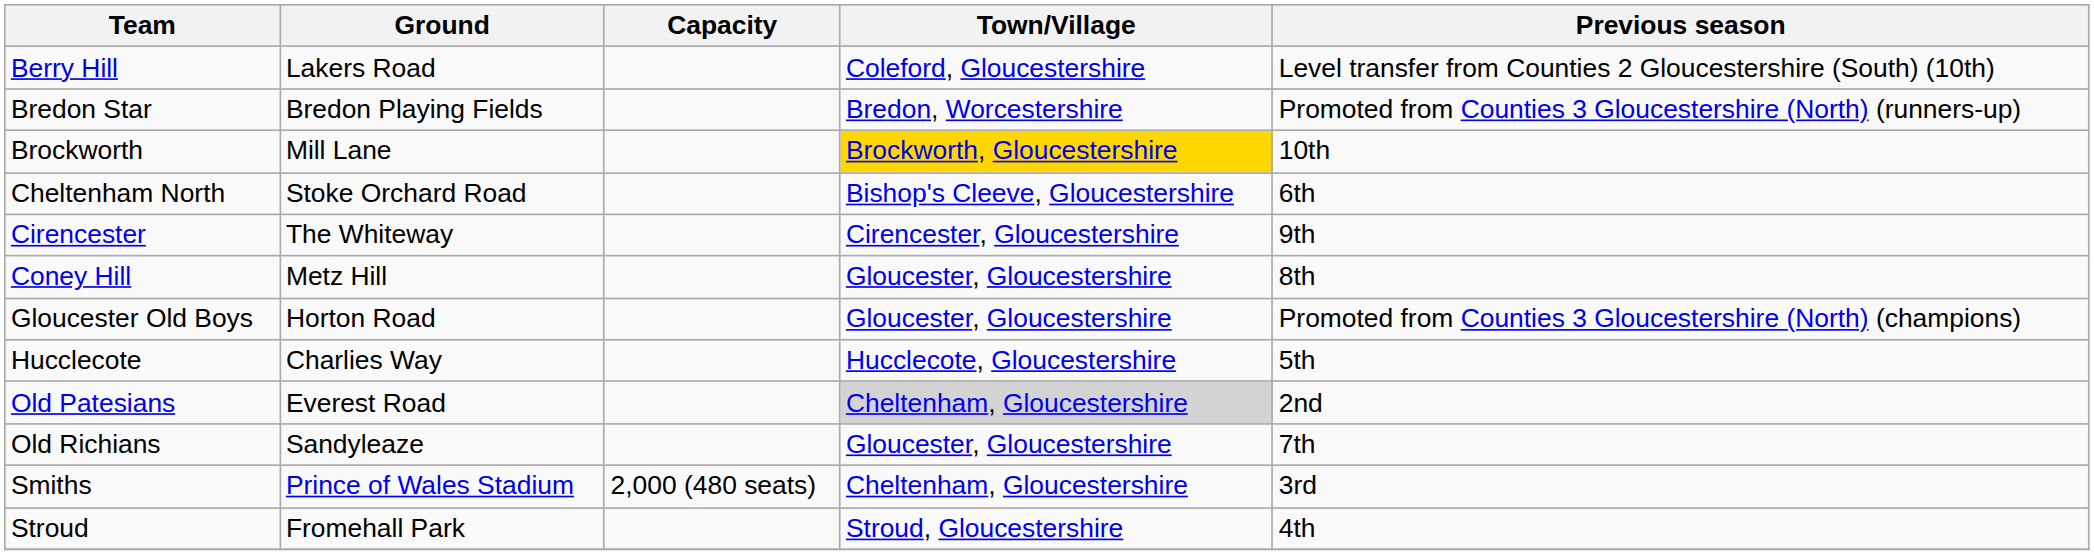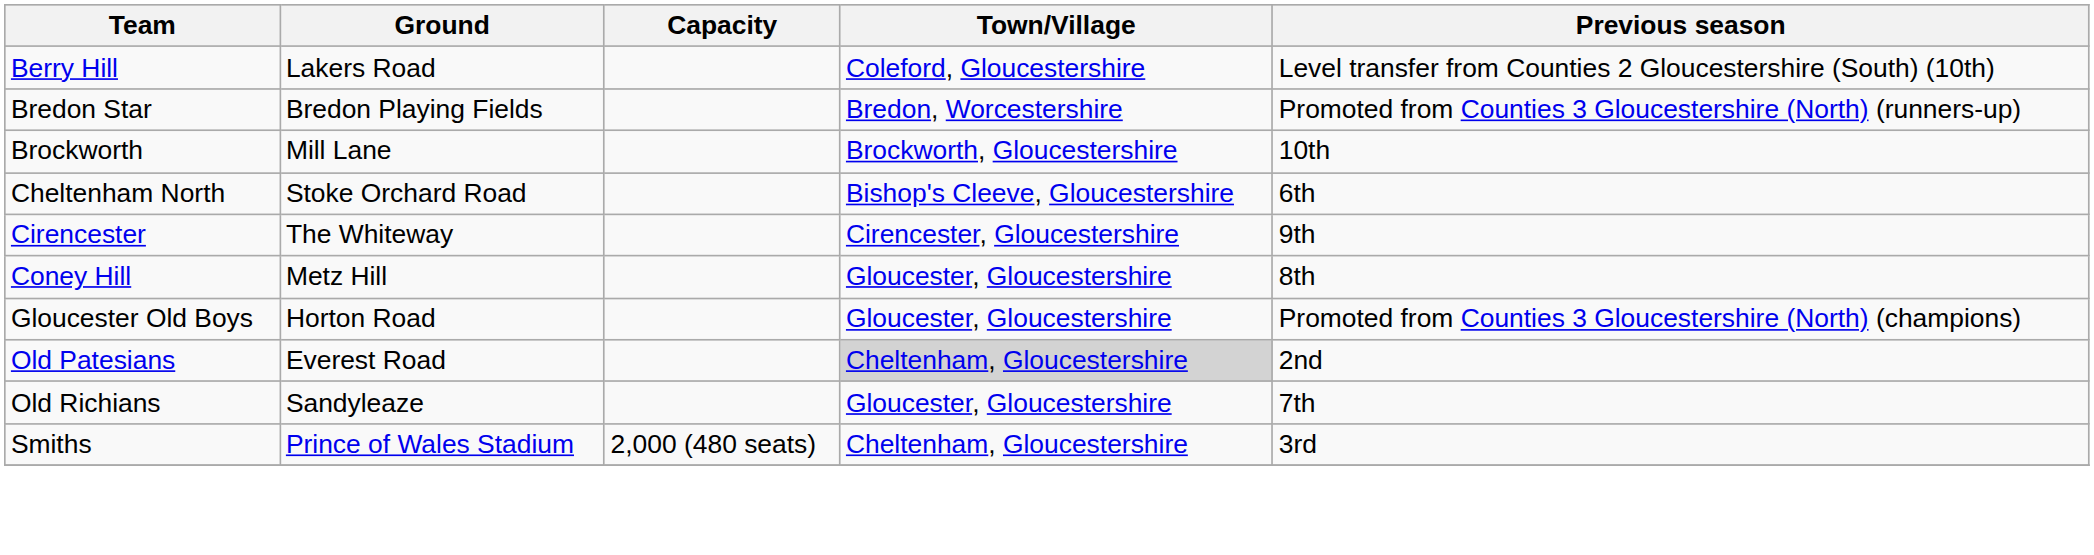Brockworth | Town/Village: gold background -> no background
- row: Hucclecote | Charlies Way | Hucclecote, Gloucestershire | 5th
- row: Stroud | Fromehall Park | Stroud, Gloucestershire | 4th
